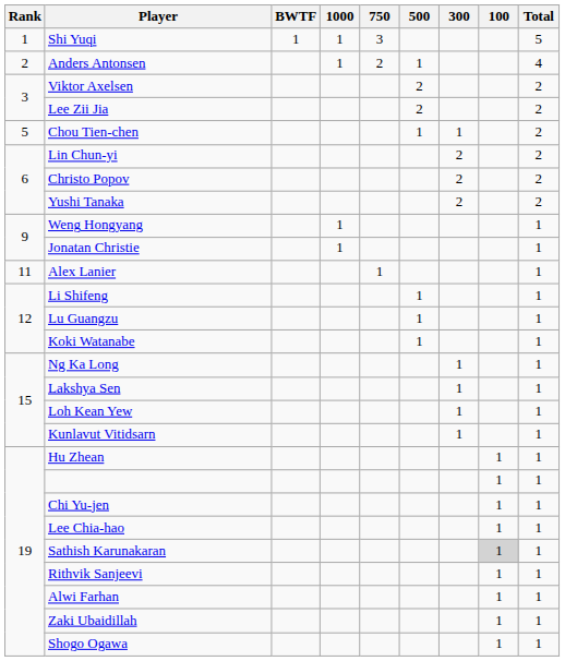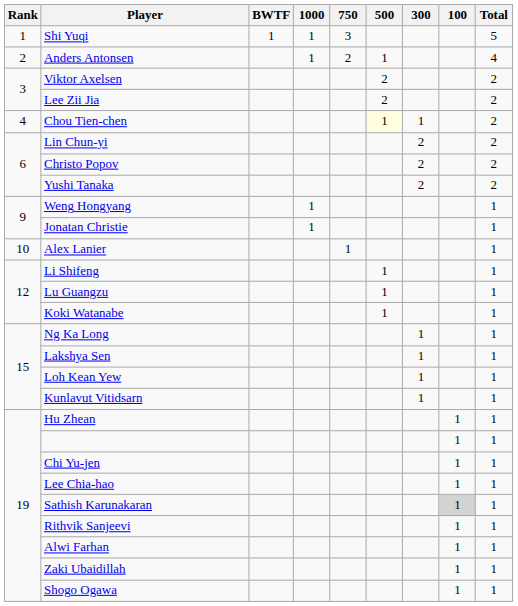Chou Tien-chen | Rank: 5 -> 4
Chou Tien-chen | 500: no background -> lightyellow background
Alex Lanier | Rank: 11 -> 10
